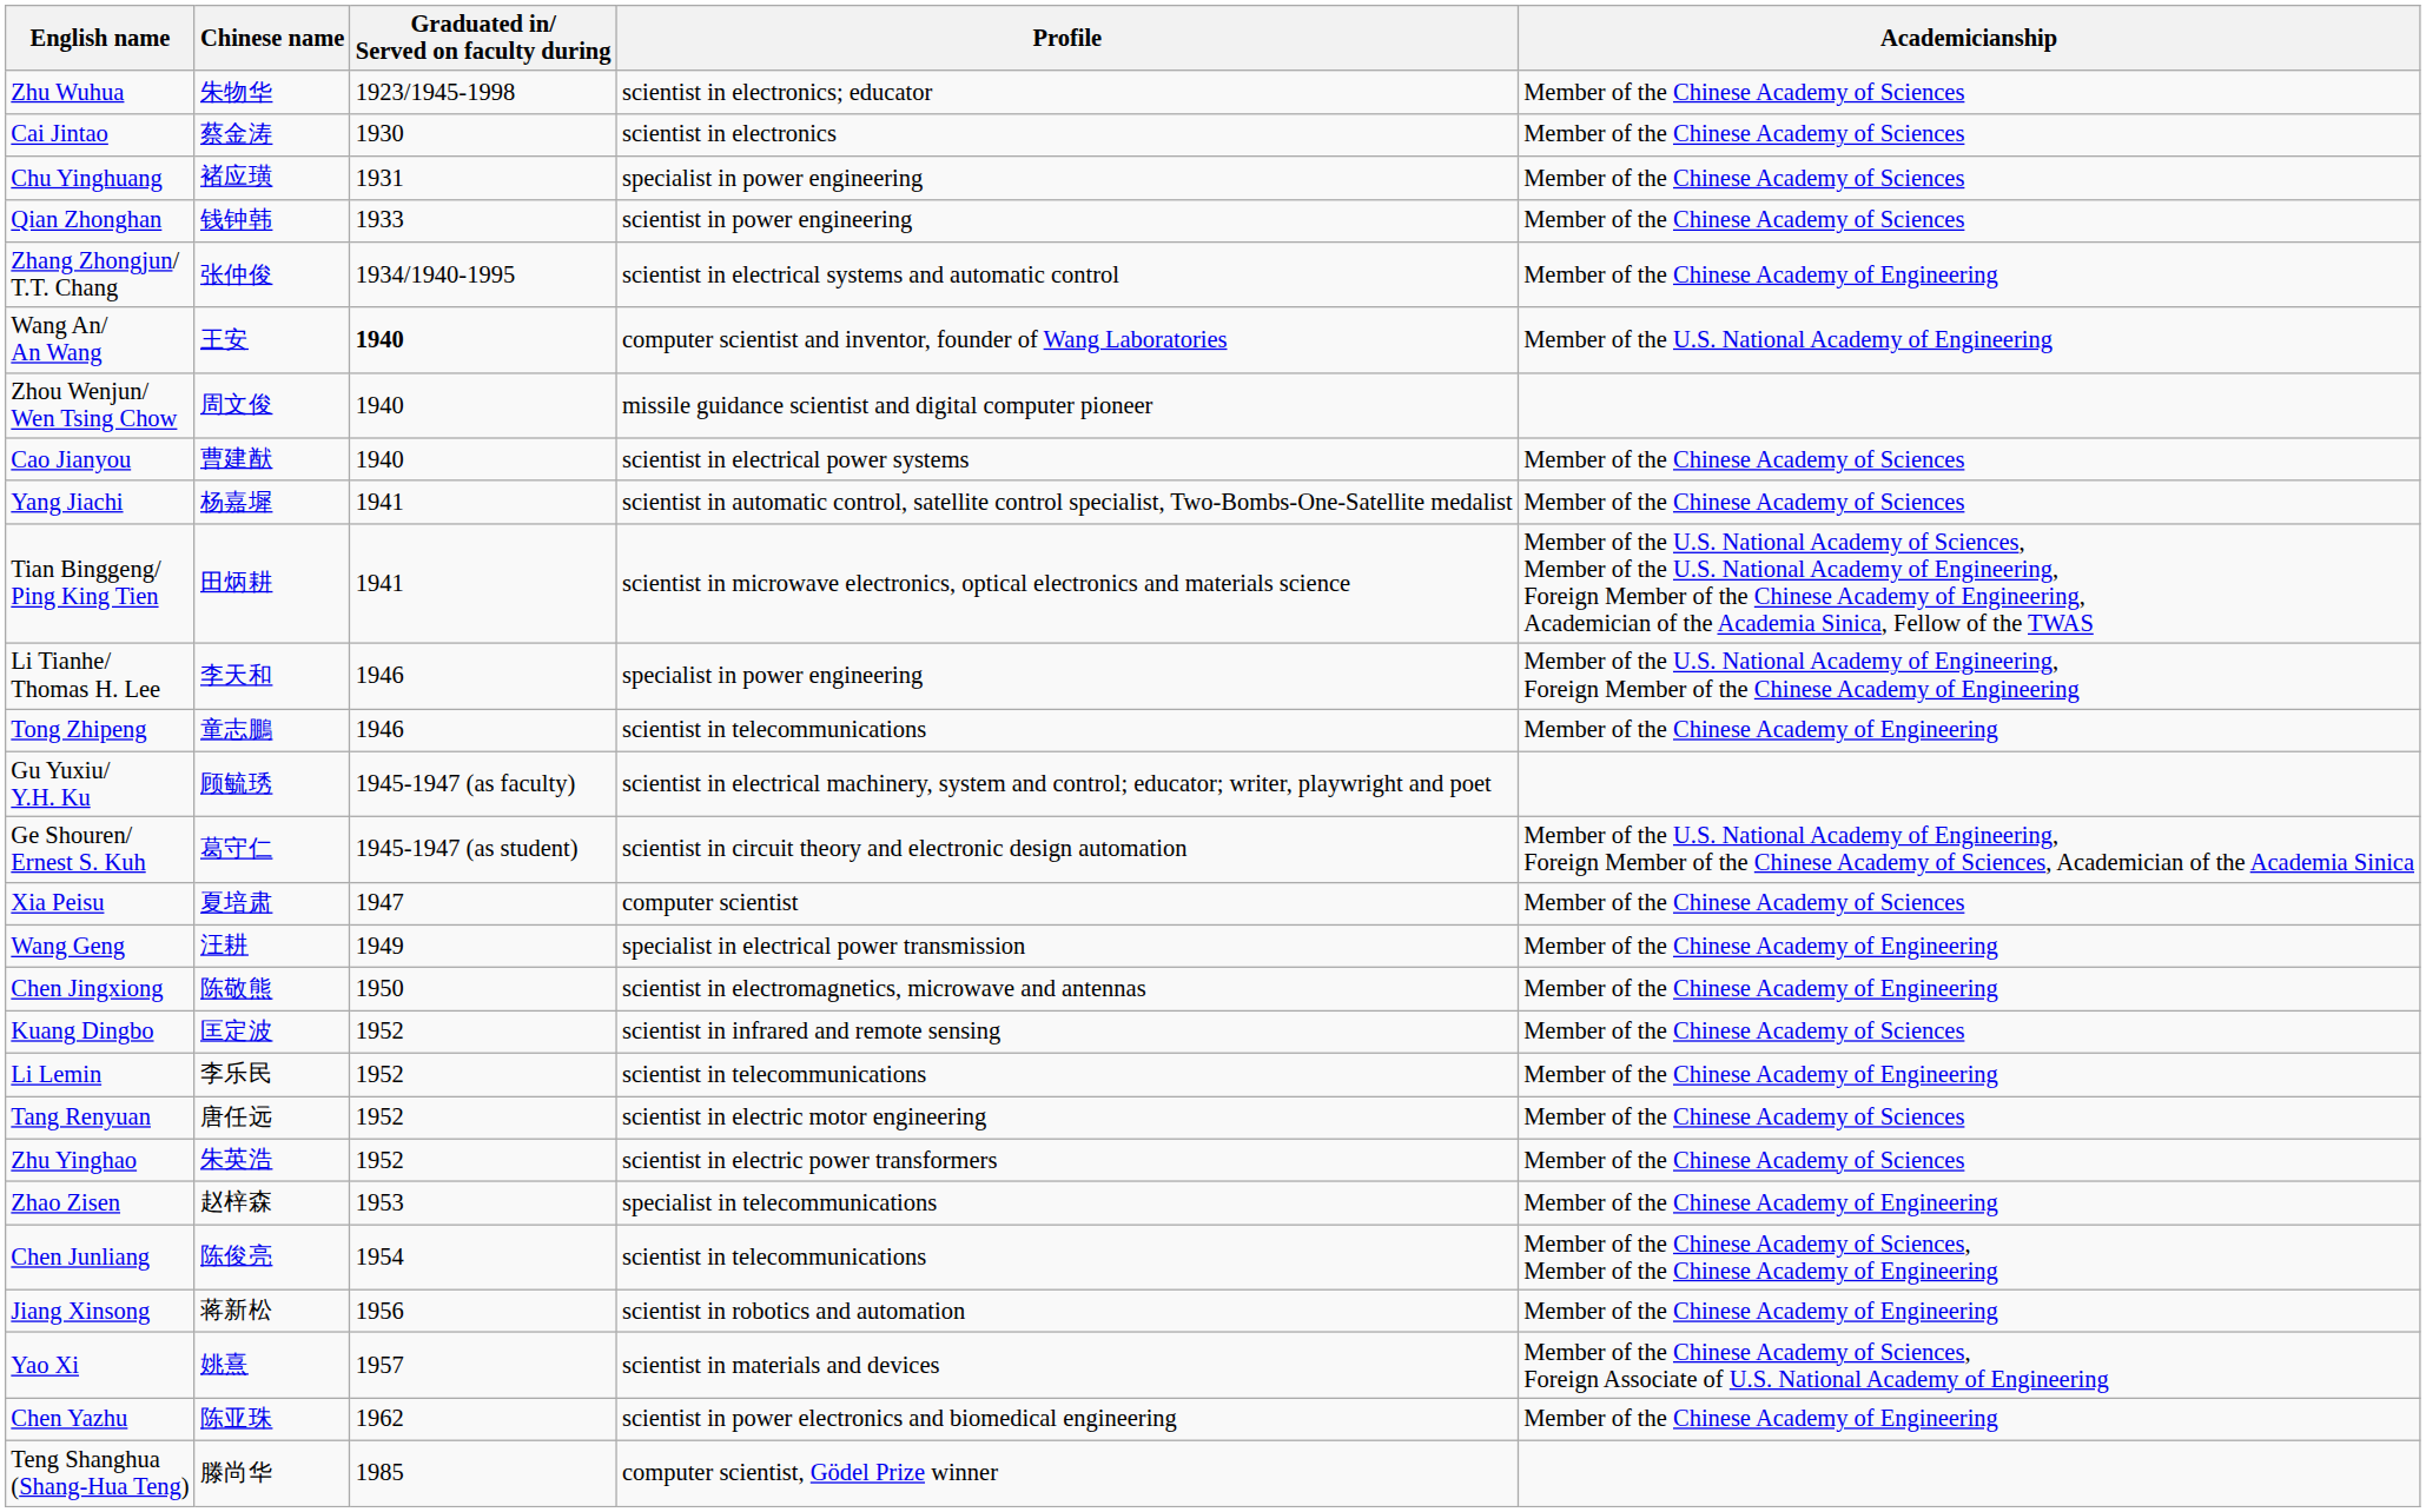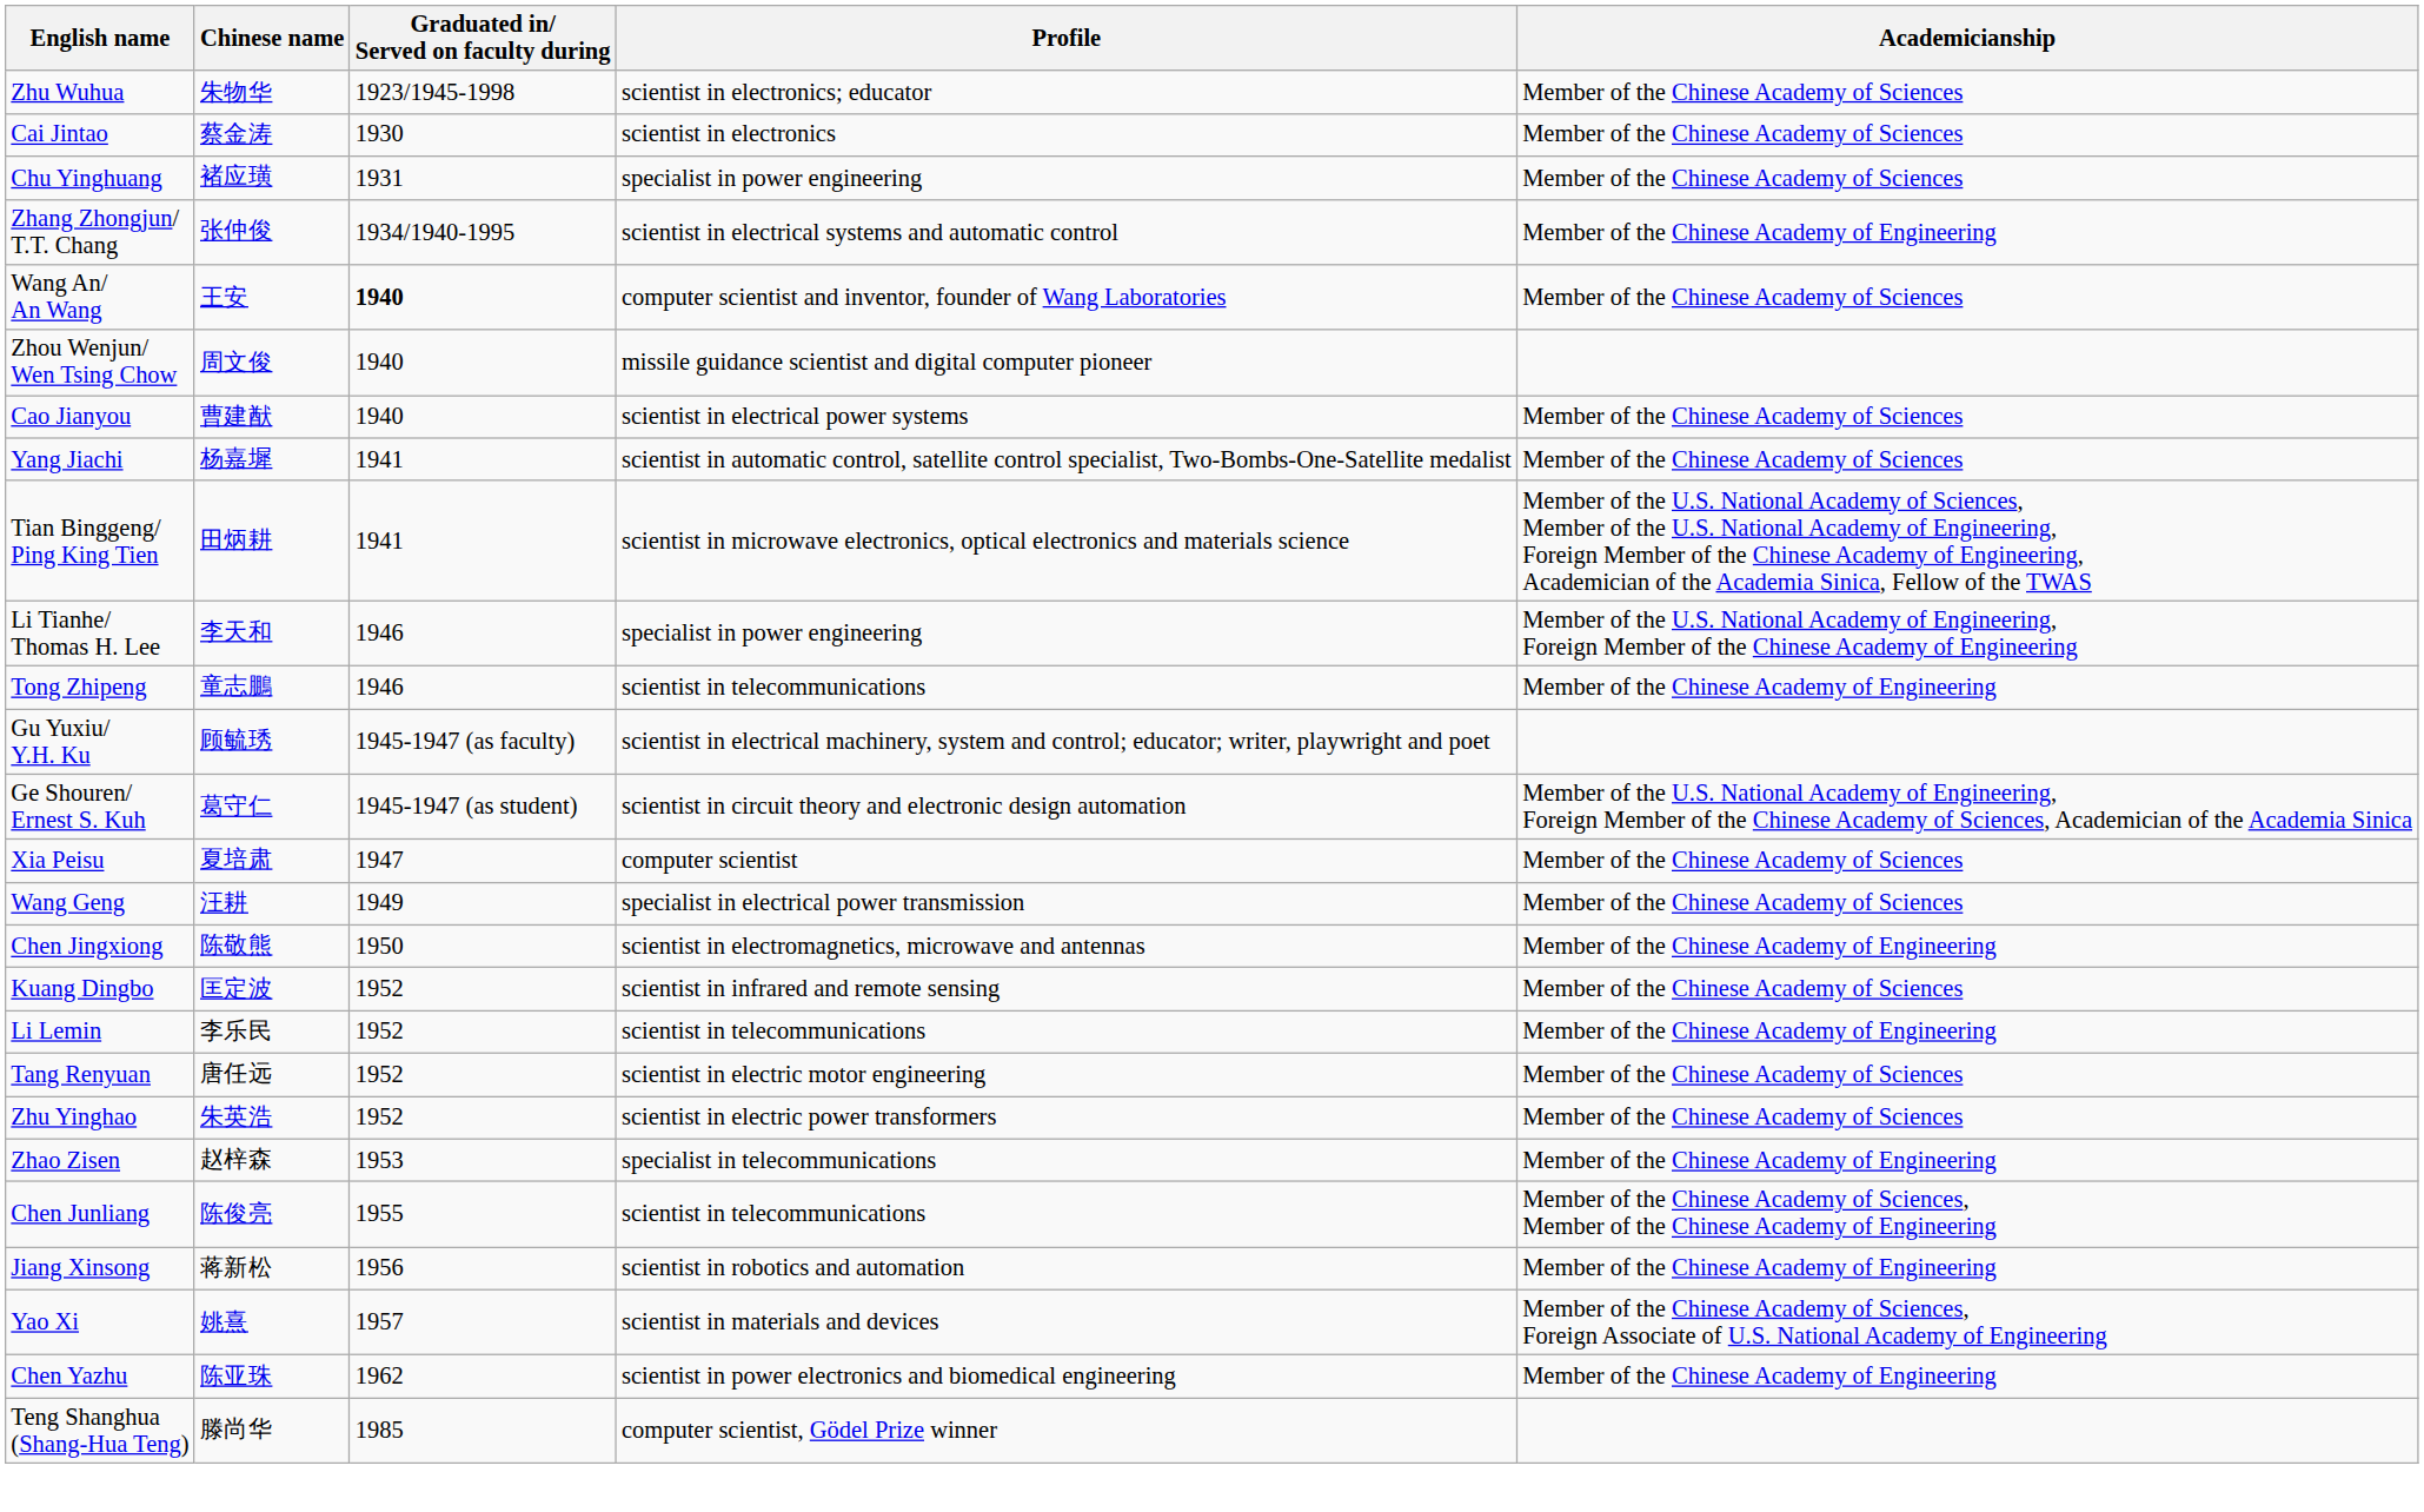- row: Qian Zhonghan | 钱钟韩 | 1933 | scientist in power engineering | Member of the Chinese Academy of Sciences
Wang An/ An Wang | Academicianship: Member of the U.S. National Academy of Engineering -> Member of the Chinese Academy of Sciences
Wang Geng | Academicianship: Member of the Chinese Academy of Engineering -> Member of the Chinese Academy of Sciences
Chen Junliang | Graduated in/ Served on faculty during: 1954 -> 1955
